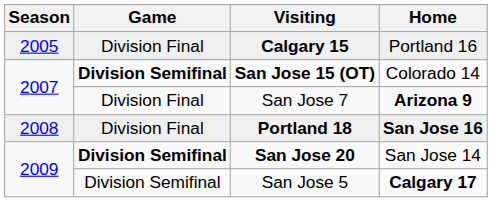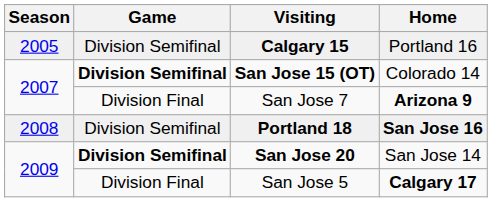Calgary 15 | Game: Division Final -> Division Semifinal
Portland 18 | Game: Division Final -> Division Semifinal
San Jose 5 | Game: Division Semifinal -> Division Final
